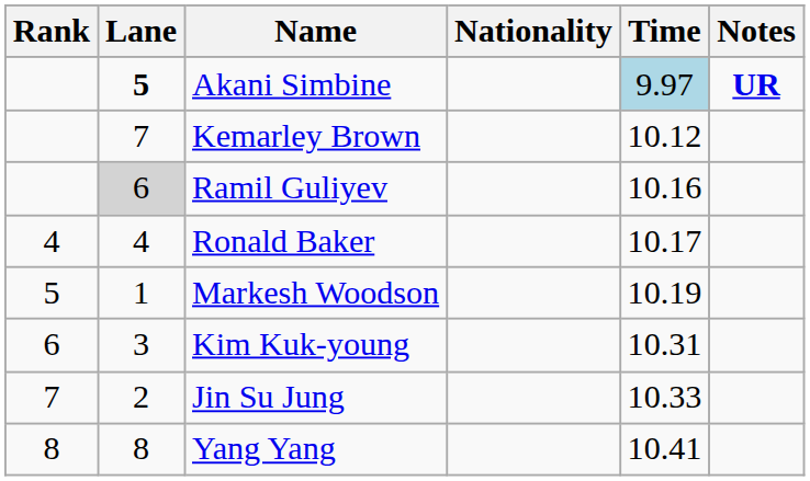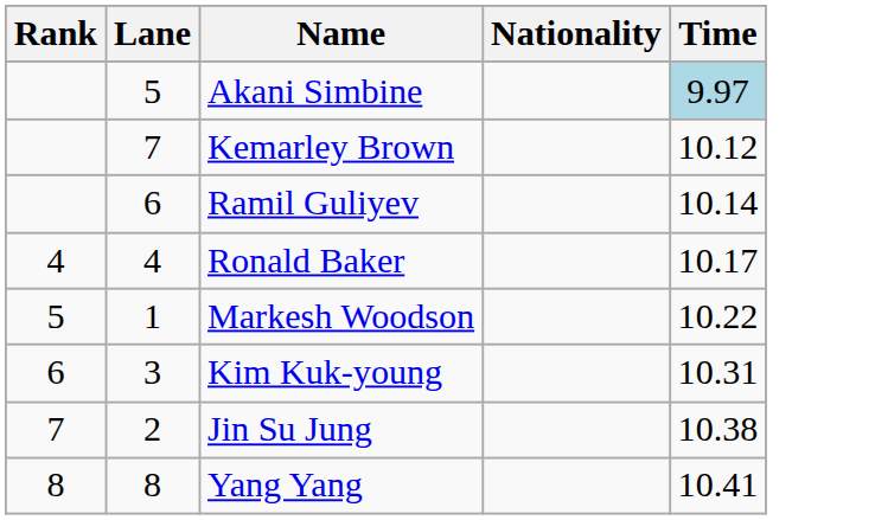- column: Notes | UR
Akani Simbine | Lane: bold -> normal
Ramil Guliyev | Lane: lightgrey background -> no background
Ramil Guliyev | Time: 10.16 -> 10.14
Markesh Woodson | Time: 10.19 -> 10.22
Jin Su Jung | Time: 10.33 -> 10.38
